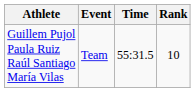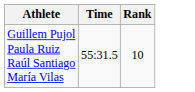- column: Event | Team
